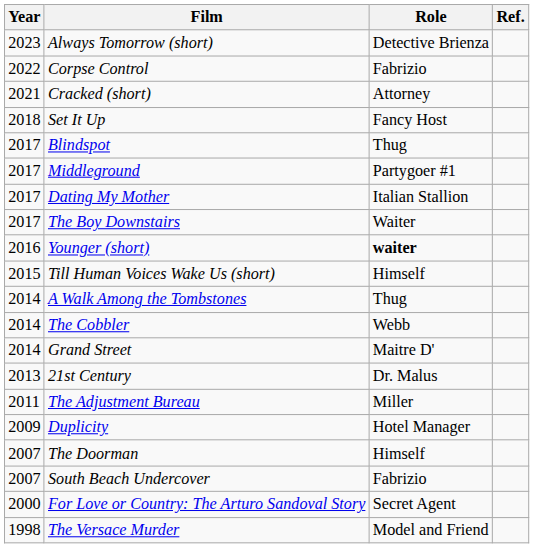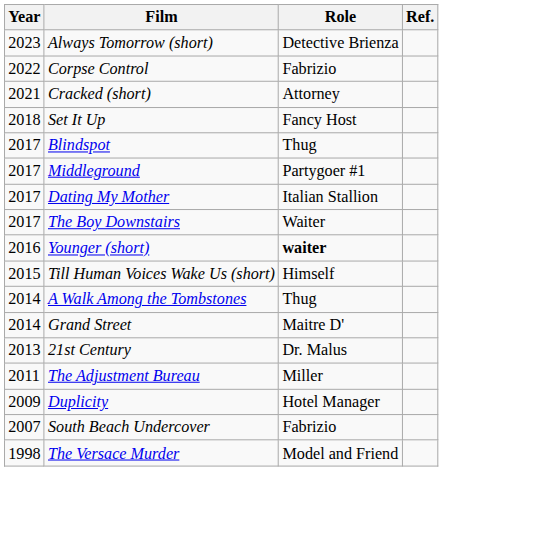- row: 2014 | The Cobbler | Webb
- row: 2007 | The Doorman | Himself
- row: 2000 | For Love or Country: The Arturo Sandoval Story | Secret Agent
